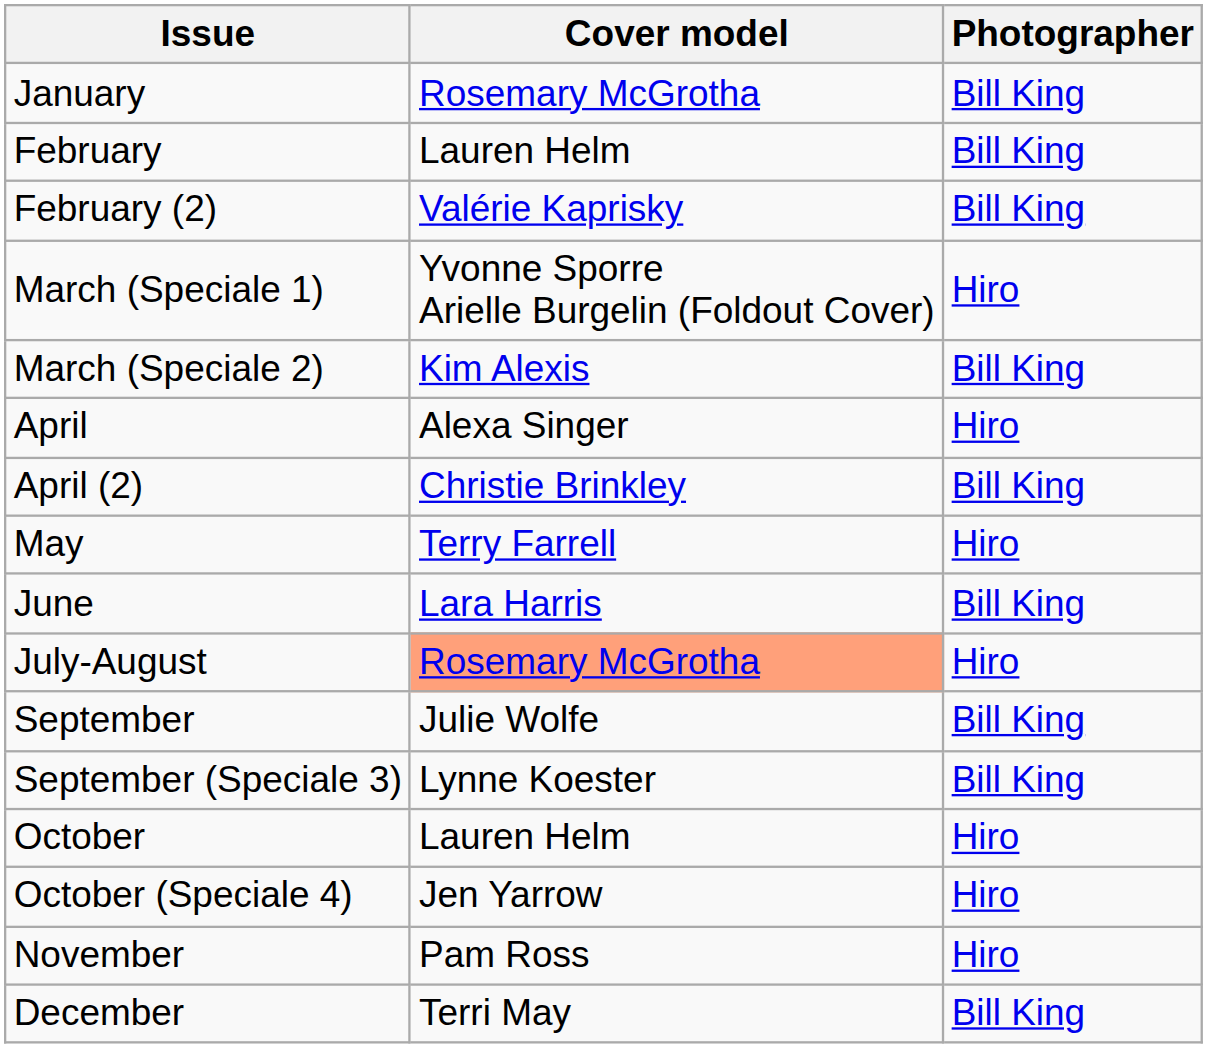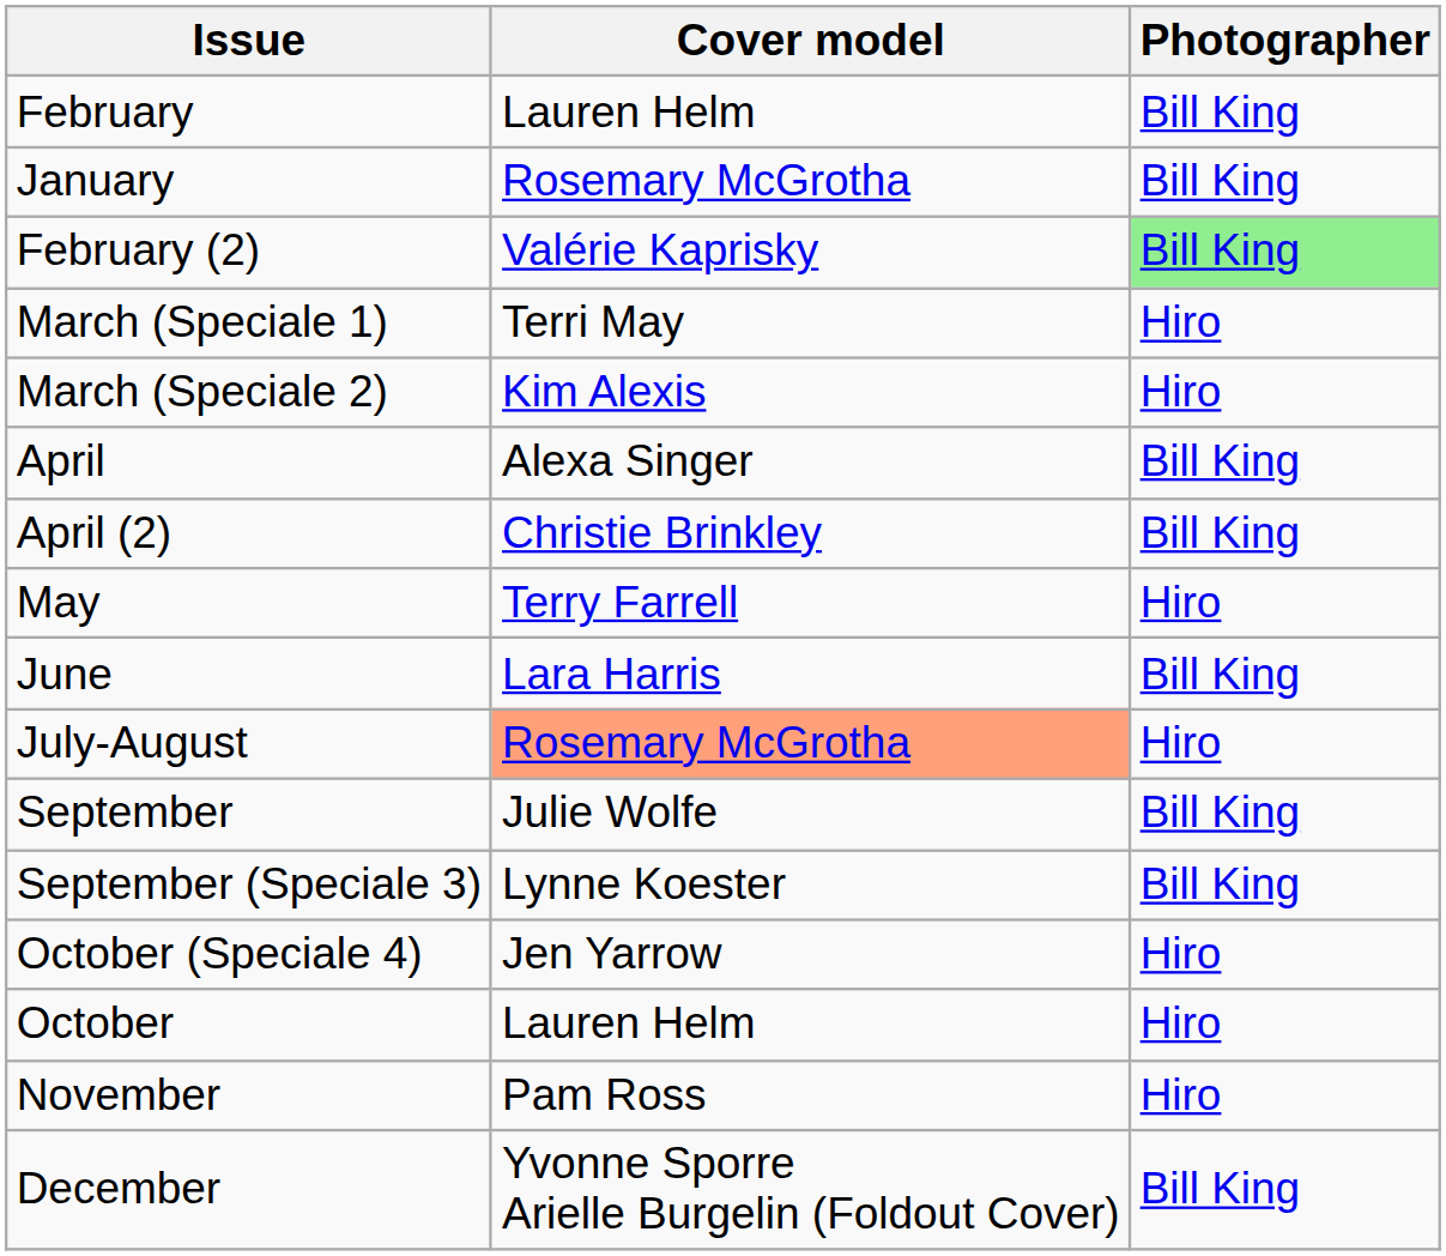rows swapped: January <-> February
February (2) | Photographer: no background -> lightgreen background
March (Speciale 1) | Cover model: Yvonne Sporre Arielle Burgelin (Foldout Cover) -> Terri May
March (Speciale 2) | Photographer: Bill King -> Hiro
April | Photographer: Hiro -> Bill King
rows swapped: October <-> October (Speciale 4)
December | Cover model: Terri May -> Yvonne Sporre Arielle Burgelin (Foldout Cover)
